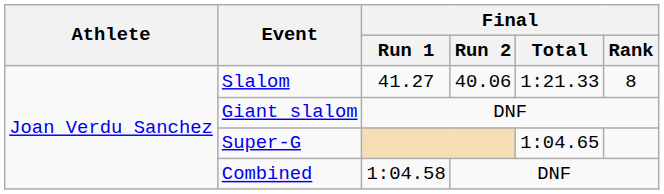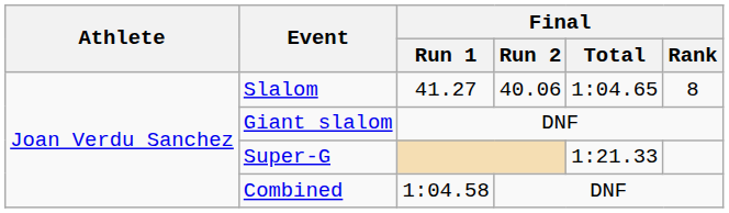Slalom | Final / Total: 1:21.33 -> 1:04.65
Super-G | Final / Total: 1:04.65 -> 1:21.33
